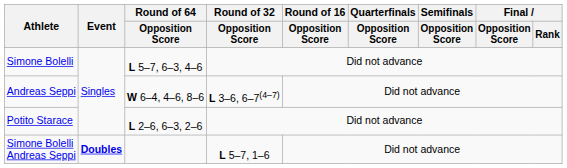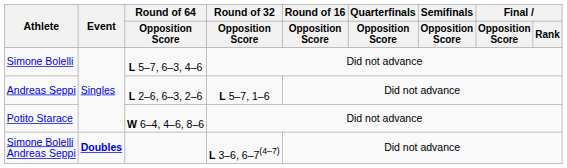Andreas Seppi | Round of 64 / Opposition Score: W 6–4, 4–6, 8–6 -> L 2–6, 6–3, 2–6
Andreas Seppi | Round of 32 / Opposition Score: L 3–6, 6–7(4–7) -> L 5–7, 1–6
Potito Starace | Round of 64 / Opposition Score: L 2–6, 6–3, 2–6 -> W 6–4, 4–6, 8–6
Simone Bolelli Andreas Seppi | Round of 32 / Opposition Score: L 5–7, 1–6 -> L 3–6, 6–7(4–7)
